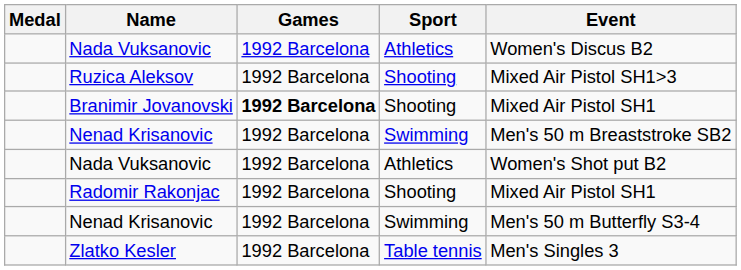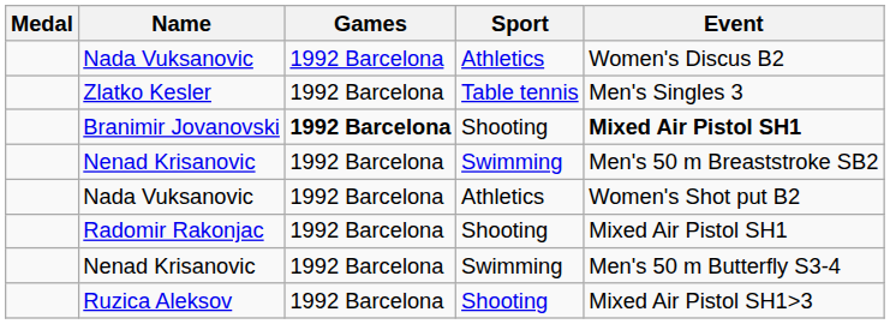rows swapped: Ruzica Aleksov <-> Zlatko Kesler
Branimir Jovanovski | Event: normal -> bold
